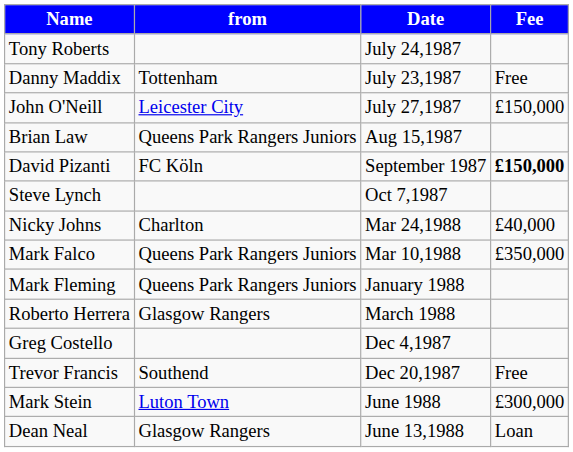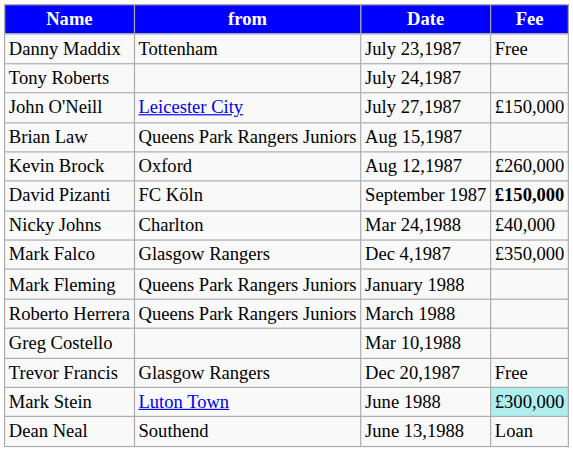rows swapped: Danny Maddix <-> Tony Roberts
+ row: Kevin Brock | Oxford | Aug 12,1987 | £260,000
- row: Steve Lynch | Oct 7,1987
Mark Falco | from: Queens Park Rangers Juniors -> Glasgow Rangers
Mark Falco | Date: Mar 10,1988 -> Dec 4,1987
Roberto Herrera | from: Glasgow Rangers -> Queens Park Rangers Juniors
Greg Costello | Date: Dec 4,1987 -> Mar 10,1988
Trevor Francis | from: Southend -> Glasgow Rangers
Mark Stein | Fee: no background -> paleturquoise background
Dean Neal | from: Glasgow Rangers -> Southend
